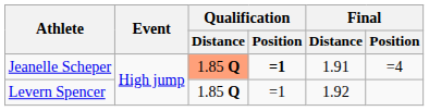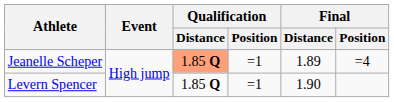Jeanelle Scheper | Qualification / Position: bold -> normal
Jeanelle Scheper | Final / Distance: 1.91 -> 1.89
Levern Spencer | Final / Distance: 1.92 -> 1.90
